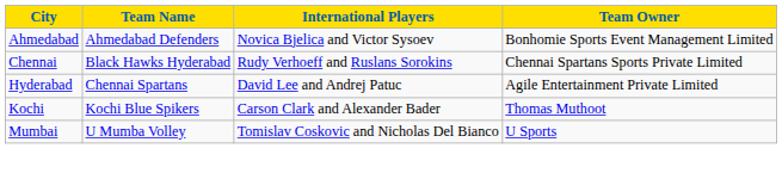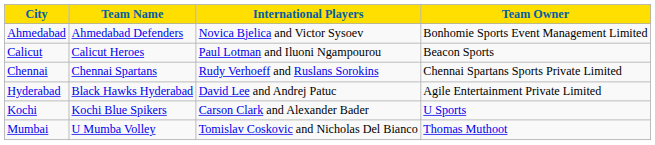+ row: Calicut | Calicut Heroes | Paul Lotman and Iluoni Ngampourou | Beacon Sports
Chennai | Team Name: Black Hawks Hyderabad -> Chennai Spartans
Hyderabad | Team Name: Chennai Spartans -> Black Hawks Hyderabad
Kochi | Team Owner: Thomas Muthoot -> U Sports
Mumbai | Team Owner: U Sports -> Thomas Muthoot
